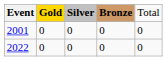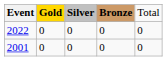rows swapped: 2001 <-> 2022
